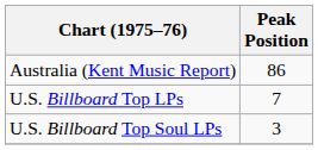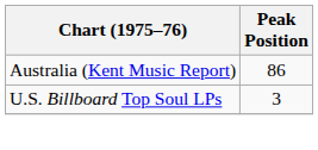- row: U.S. Billboard Top LPs | 7
